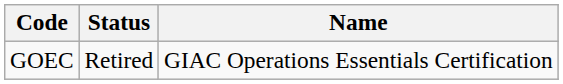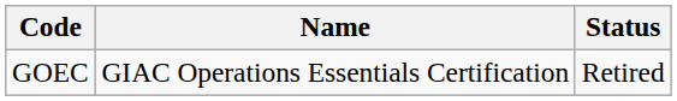columns swapped: Name <-> Status
